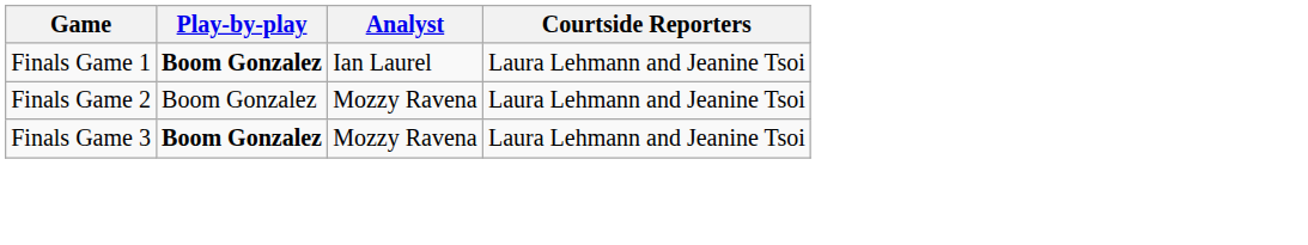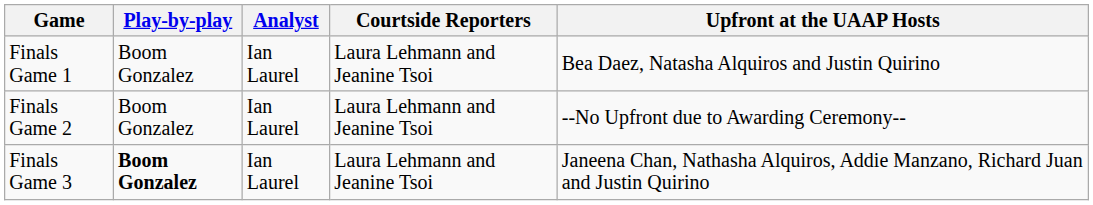+ column: Upfront at the UAAP Hosts | Bea Daez, Natasha Alquiros and Justin Quirino | --No Upfront due to Awarding Ceremony-- | Janeena Chan, Nathasha Alquiros, Addie Manzano, Richard Juan and Justin Quirino
Finals Game 1 | Play-by-play: bold -> normal
Finals Game 2 | Analyst: Mozzy Ravena -> Ian Laurel
Finals Game 3 | Analyst: Mozzy Ravena -> Ian Laurel
